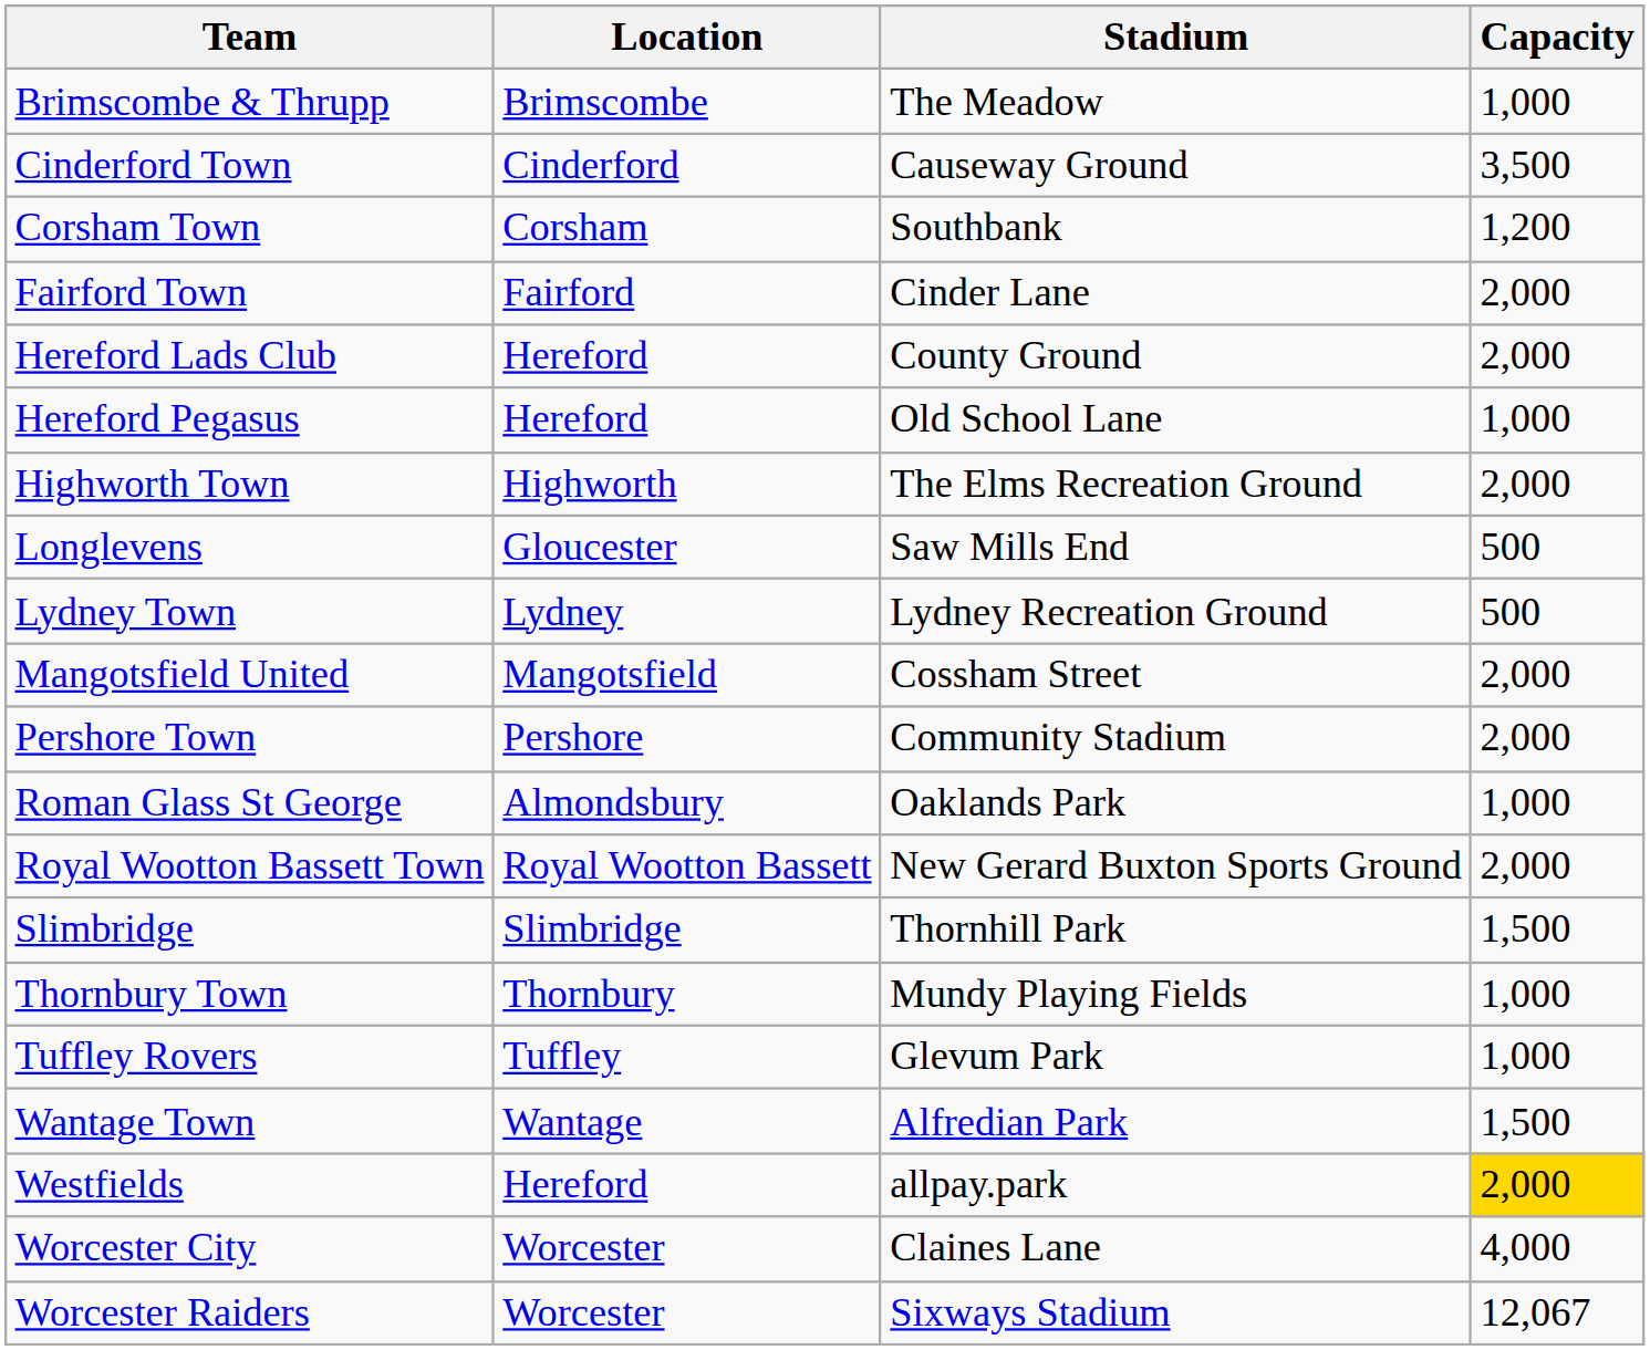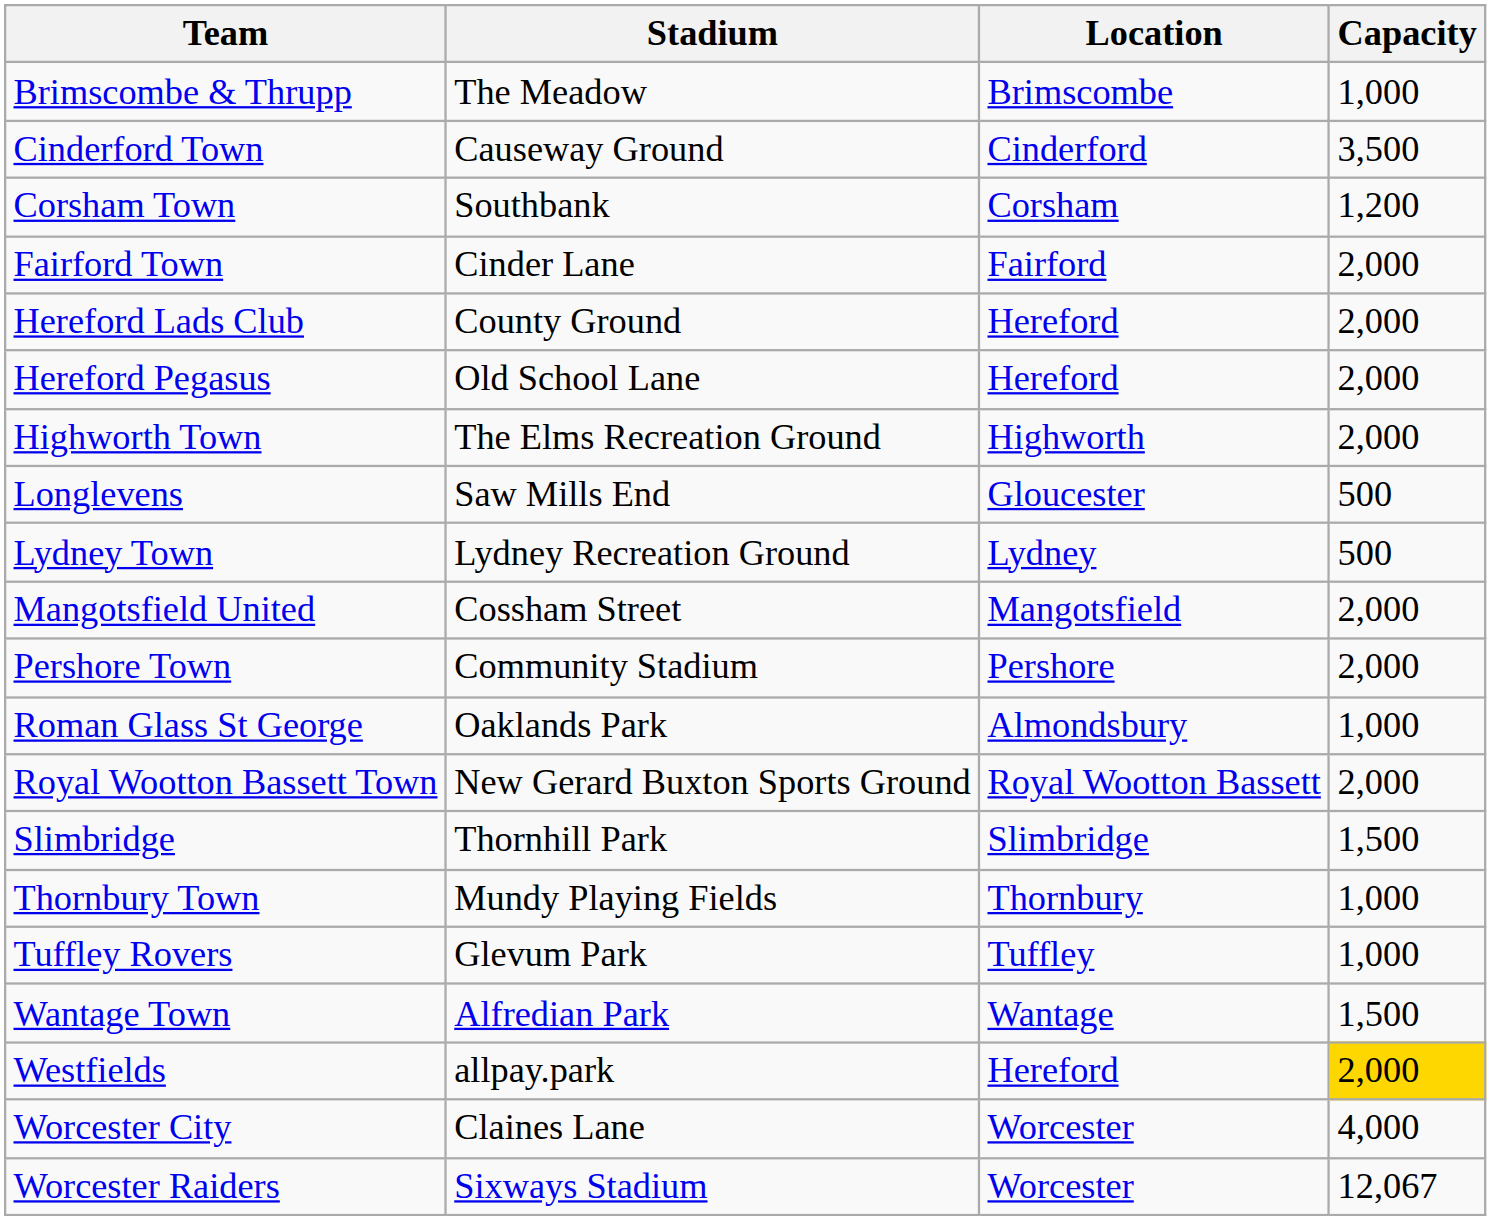columns swapped: Location <-> Stadium
Hereford Pegasus | Capacity: 1,000 -> 2,000
